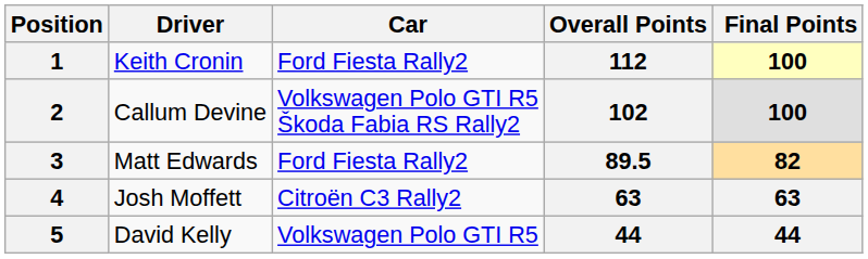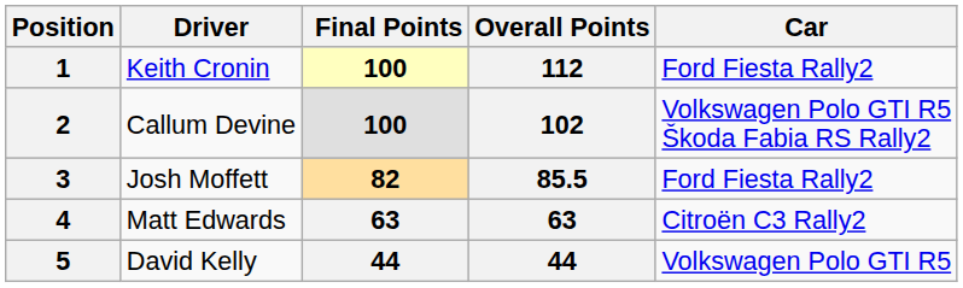columns swapped: Car <-> Final Points
3 | Driver: Matt Edwards -> Josh Moffett
3 | Overall Points: 89.5 -> 85.5
4 | Driver: Josh Moffett -> Matt Edwards
